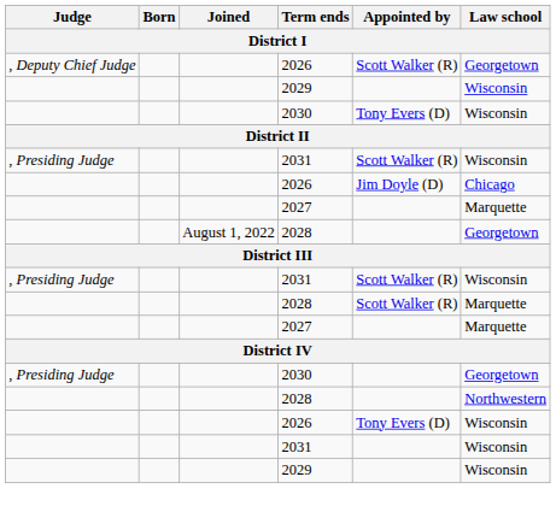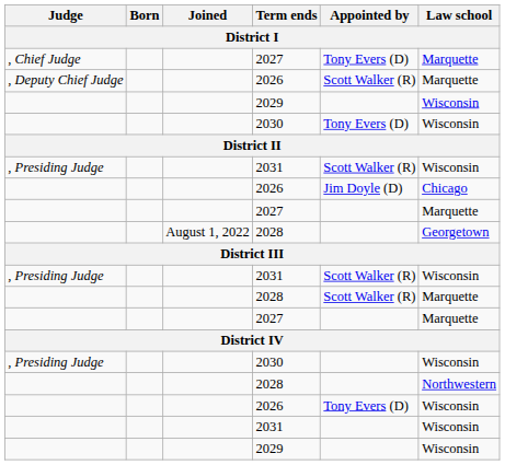+ row: , Chief Judge | 2027 | Tony Evers (D) | Marquette
, Deputy Chief Judge / 2026 | Law school: Georgetown -> Marquette
, Presiding Judge / 2030 | Law school: Georgetown -> Wisconsin
